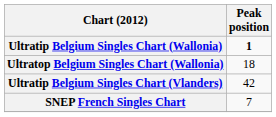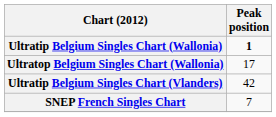Ultratop Belgium Singles Chart (Wallonia) | Peak position: 18 -> 17
